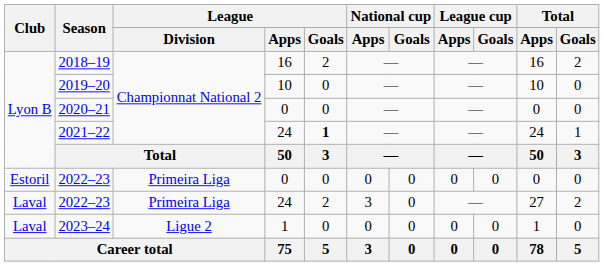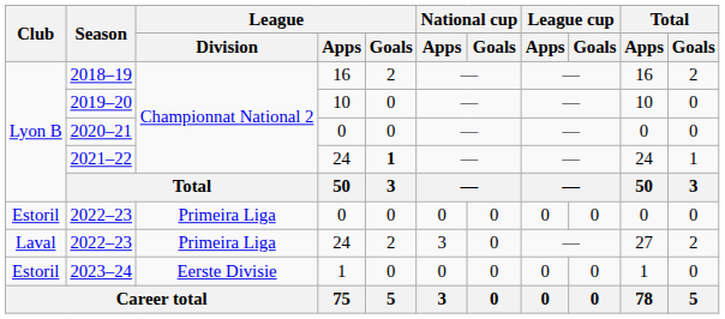2023–24 | Club: Laval -> Estoril
2023–24 | League / Division: Ligue 2 -> Eerste Divisie
